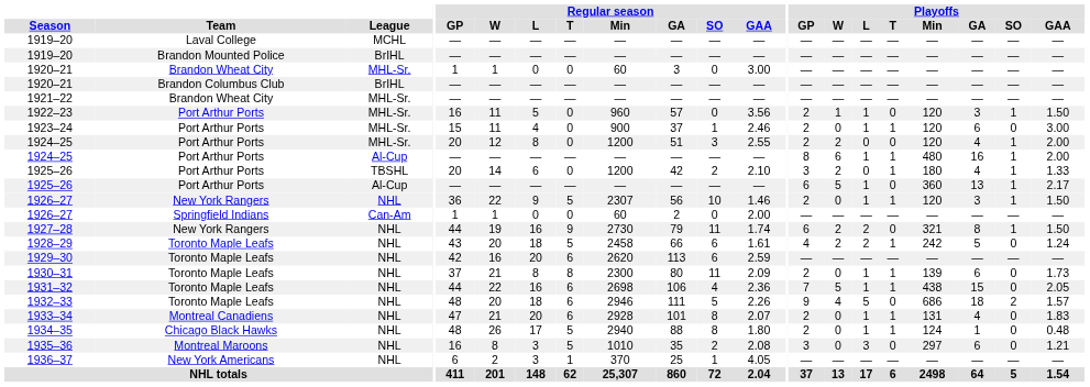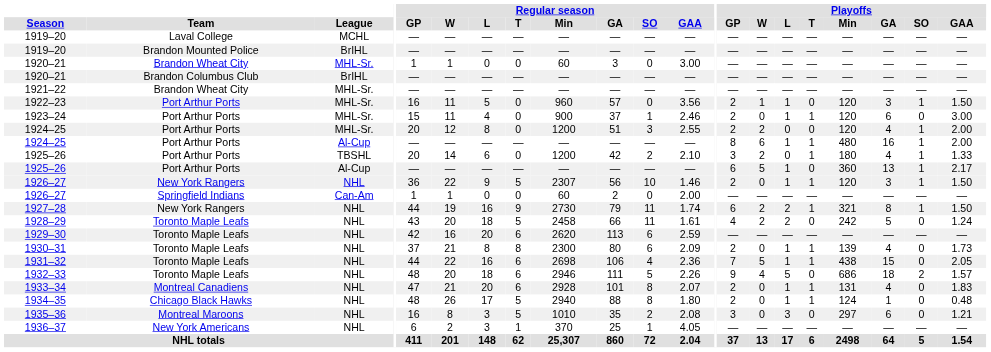1927–28 | Playoffs / T: 0 -> 1
1928–29 | Regular season / SO: 6 -> 11
1928–29 | Playoffs / T: 1 -> 0
1930–31 | Regular season / SO: 11 -> 6
1930–31 | Playoffs / GA: 6 -> 4
